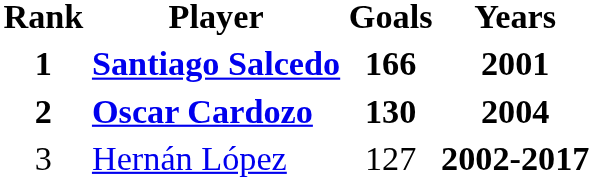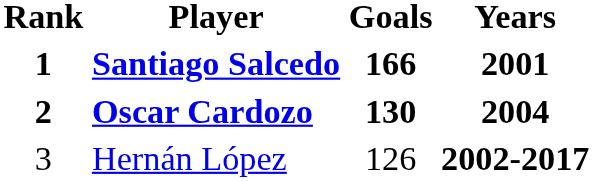Hernán López | Goals / 166 / 130: 127 -> 126
